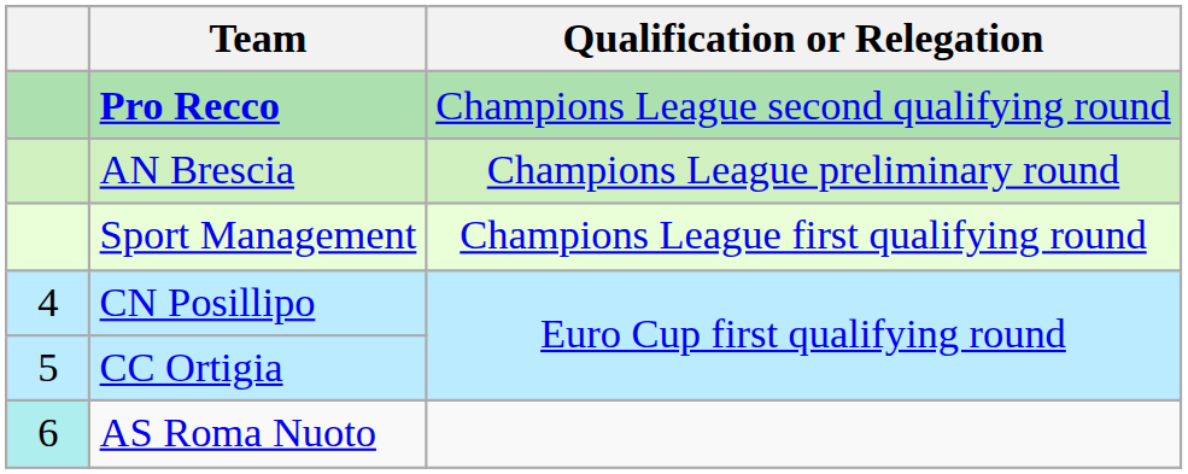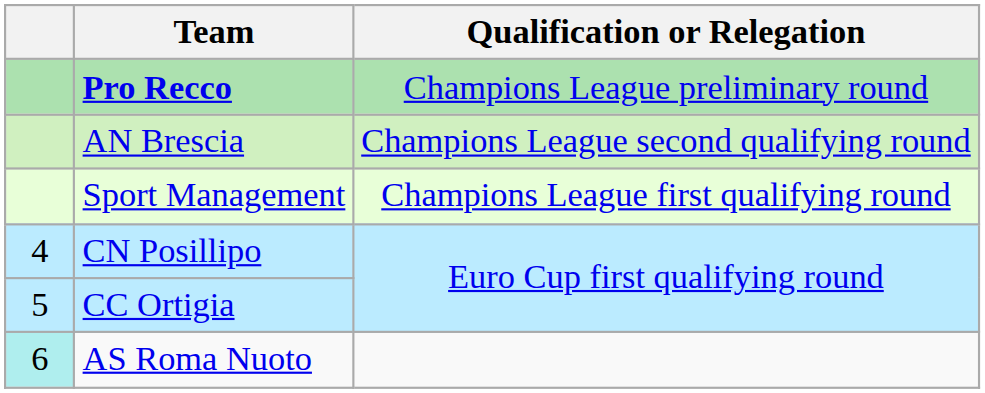Pro Recco | Qualification or Relegation: Champions League second qualifying round -> Champions League preliminary round
AN Brescia | Qualification or Relegation: Champions League preliminary round -> Champions League second qualifying round
